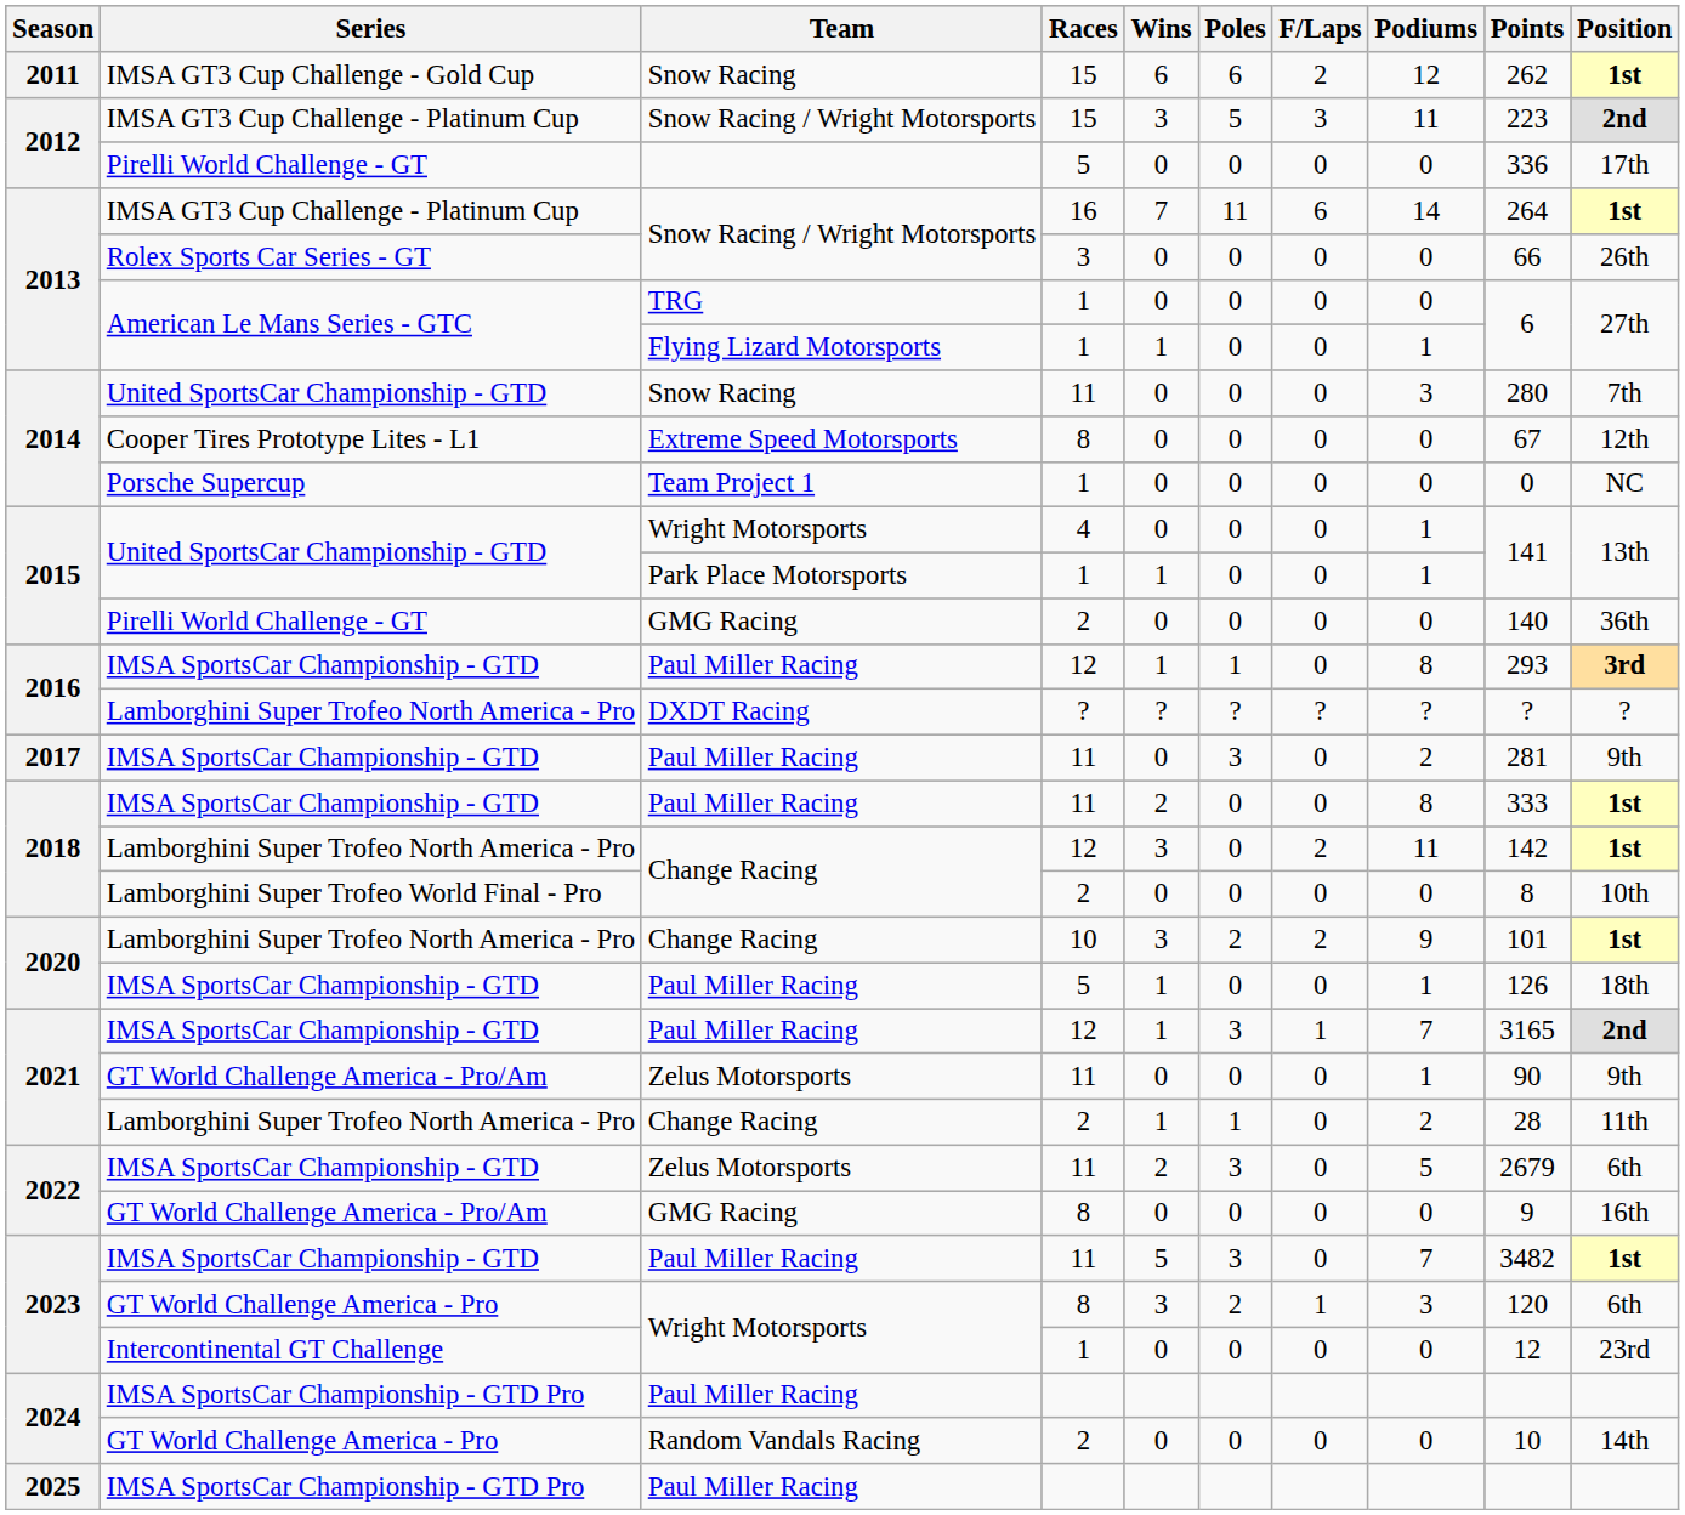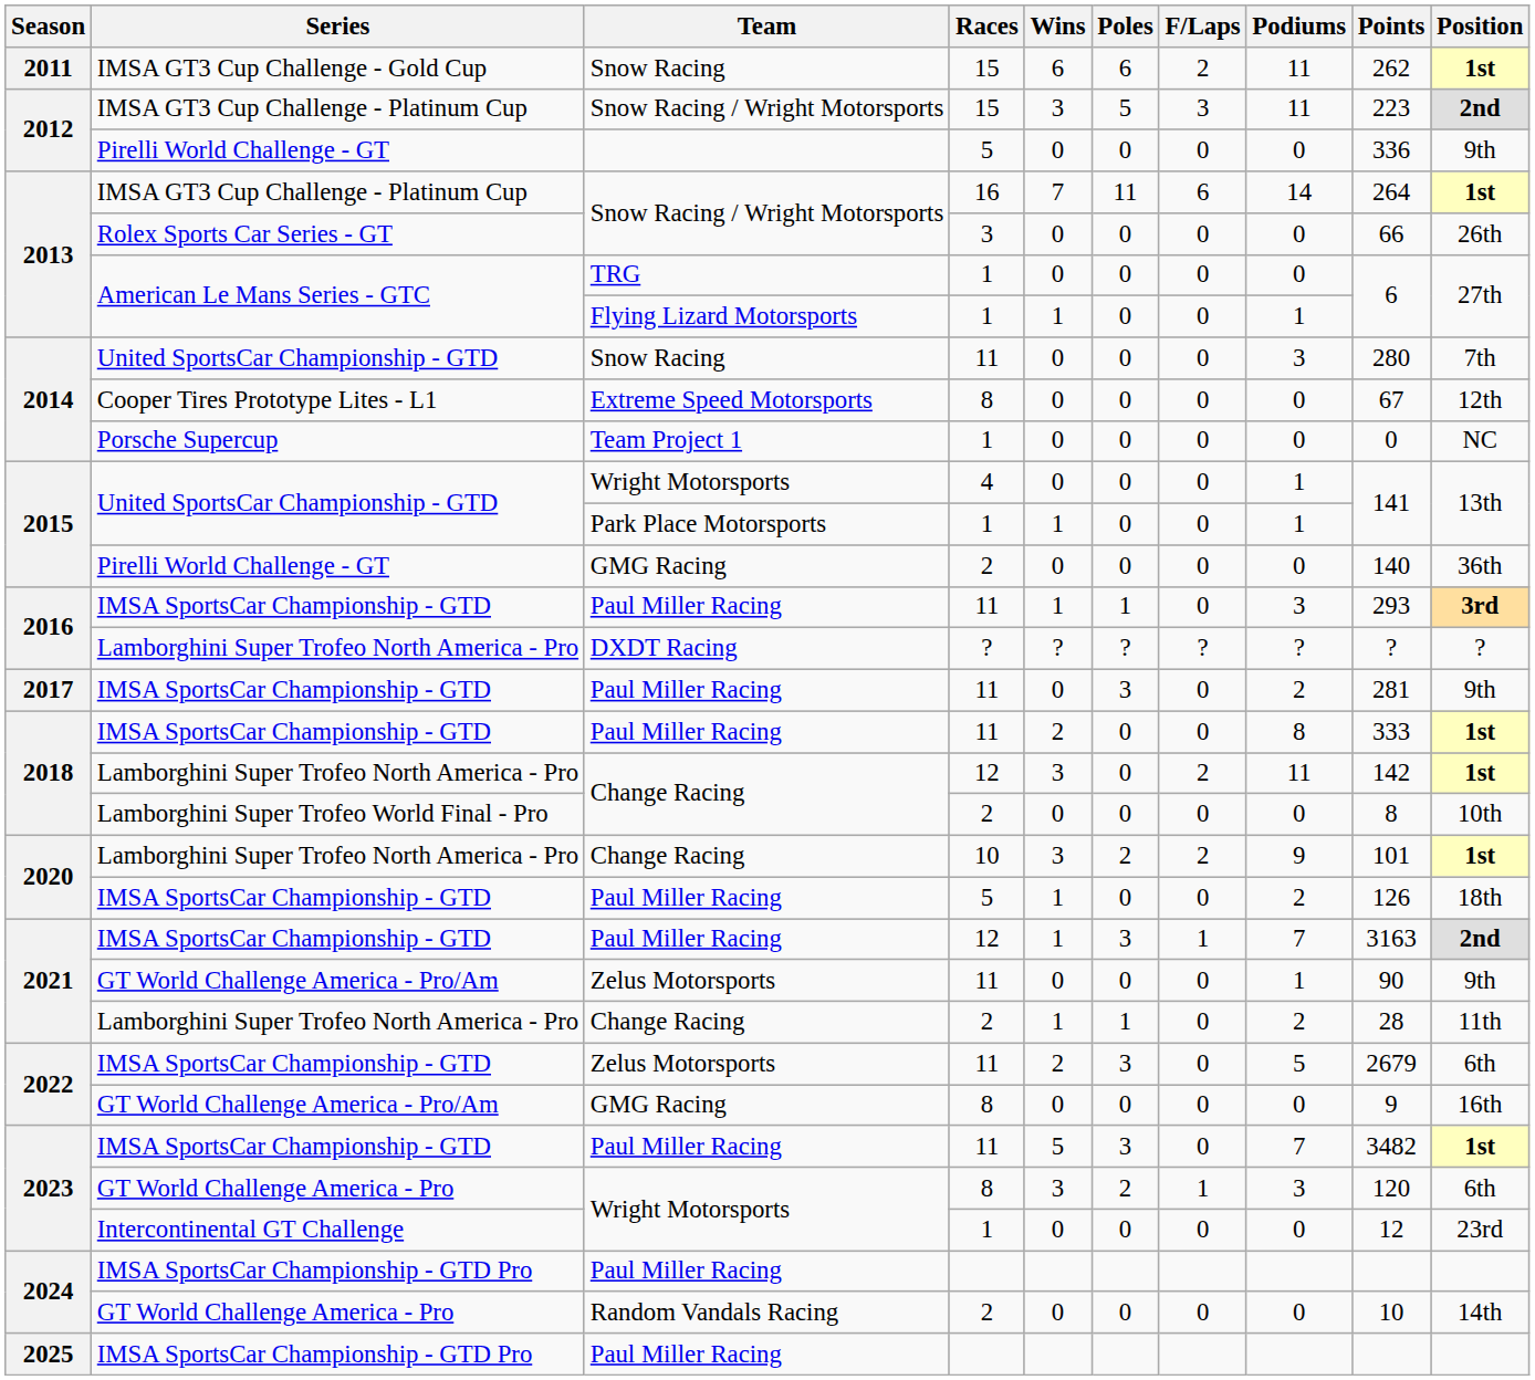IMSA GT3 Cup Challenge - Gold Cup | Podiums: 12 -> 11
2012 / Pirelli World Challenge - GT | Position: 17th -> 9th
2016 / IMSA SportsCar Championship - GTD | Races: 12 -> 11
2016 / IMSA SportsCar Championship - GTD | Podiums: 8 -> 3
2020 / IMSA SportsCar Championship - GTD | Podiums: 1 -> 2
2021 / IMSA SportsCar Championship - GTD | Points: 3165 -> 3163
